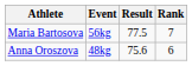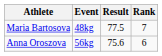Maria Bartosova | Event: 56kg -> 48kg
Anna Oroszova | Event: 48kg -> 56kg
